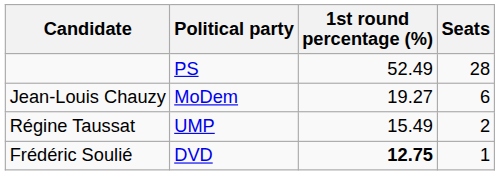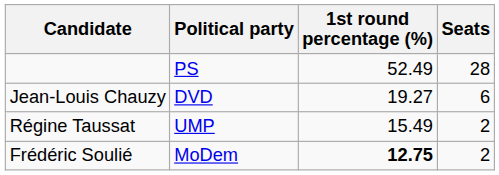Jean-Louis Chauzy | Political party: MoDem -> DVD
Frédéric Soulié | Political party: DVD -> MoDem
Frédéric Soulié | Seats: 1 -> 2
